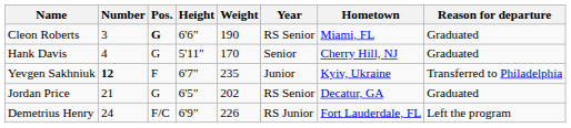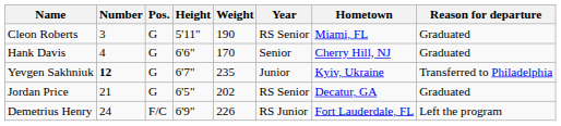Cleon Roberts | Pos.: bold -> normal
Cleon Roberts | Height: 6'6" -> 5'11"
Hank Davis | Height: 5'11" -> 6'6"
Yevgen Sakhniuk | Pos.: F -> G
